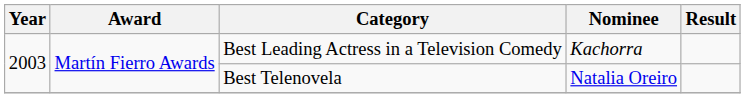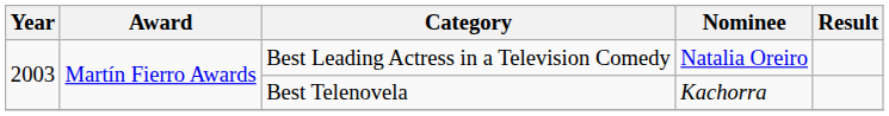Best Leading Actress in a Television Comedy | Nominee: Kachorra -> Natalia Oreiro
Best Telenovela | Nominee: Natalia Oreiro -> Kachorra
